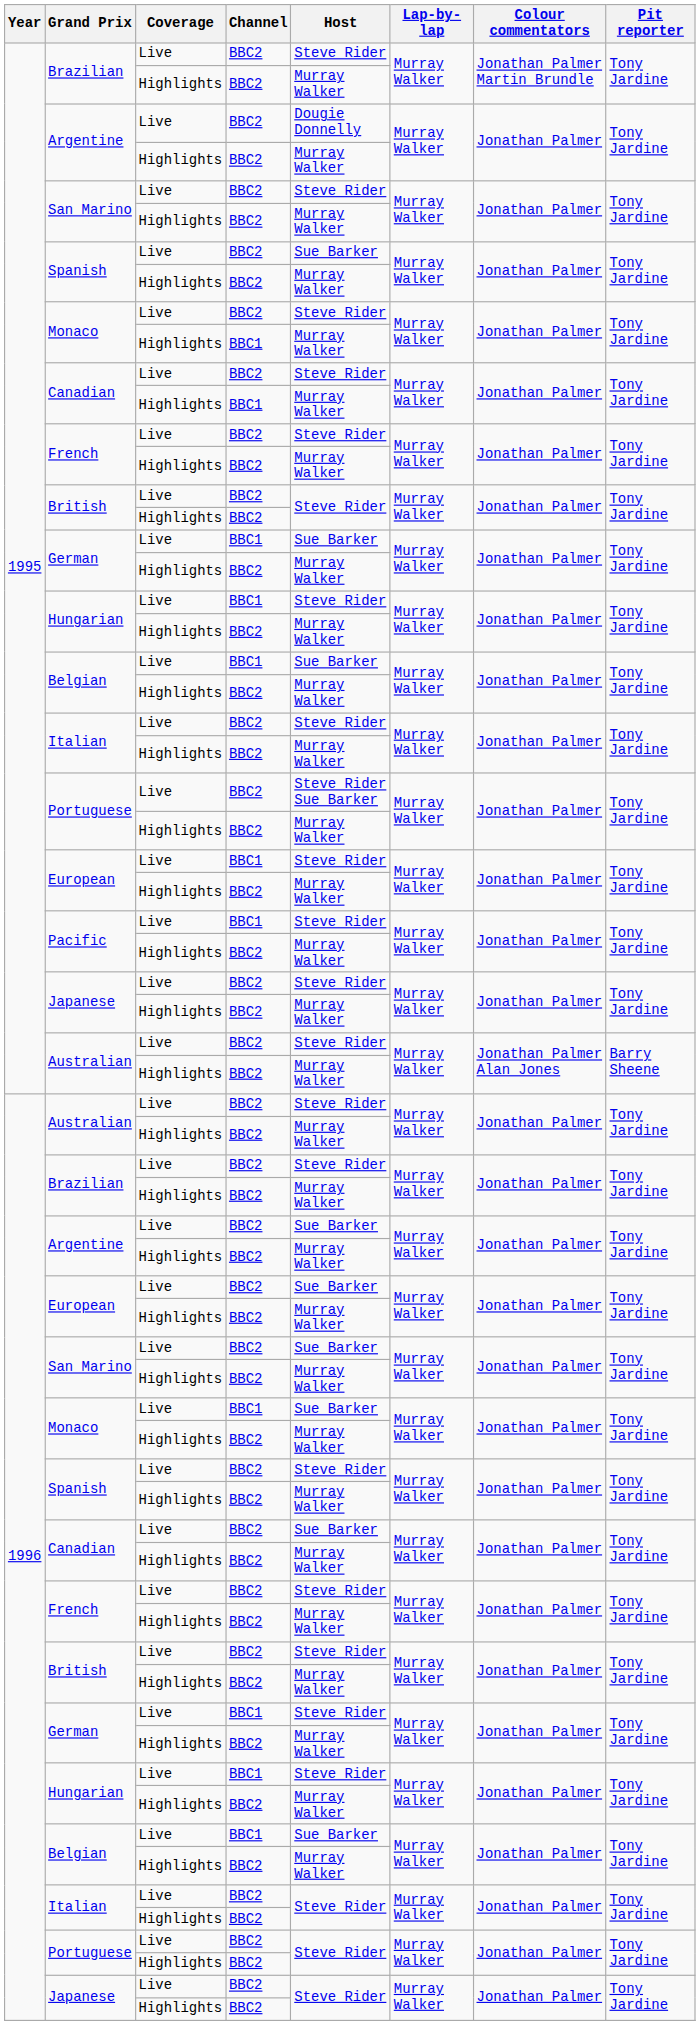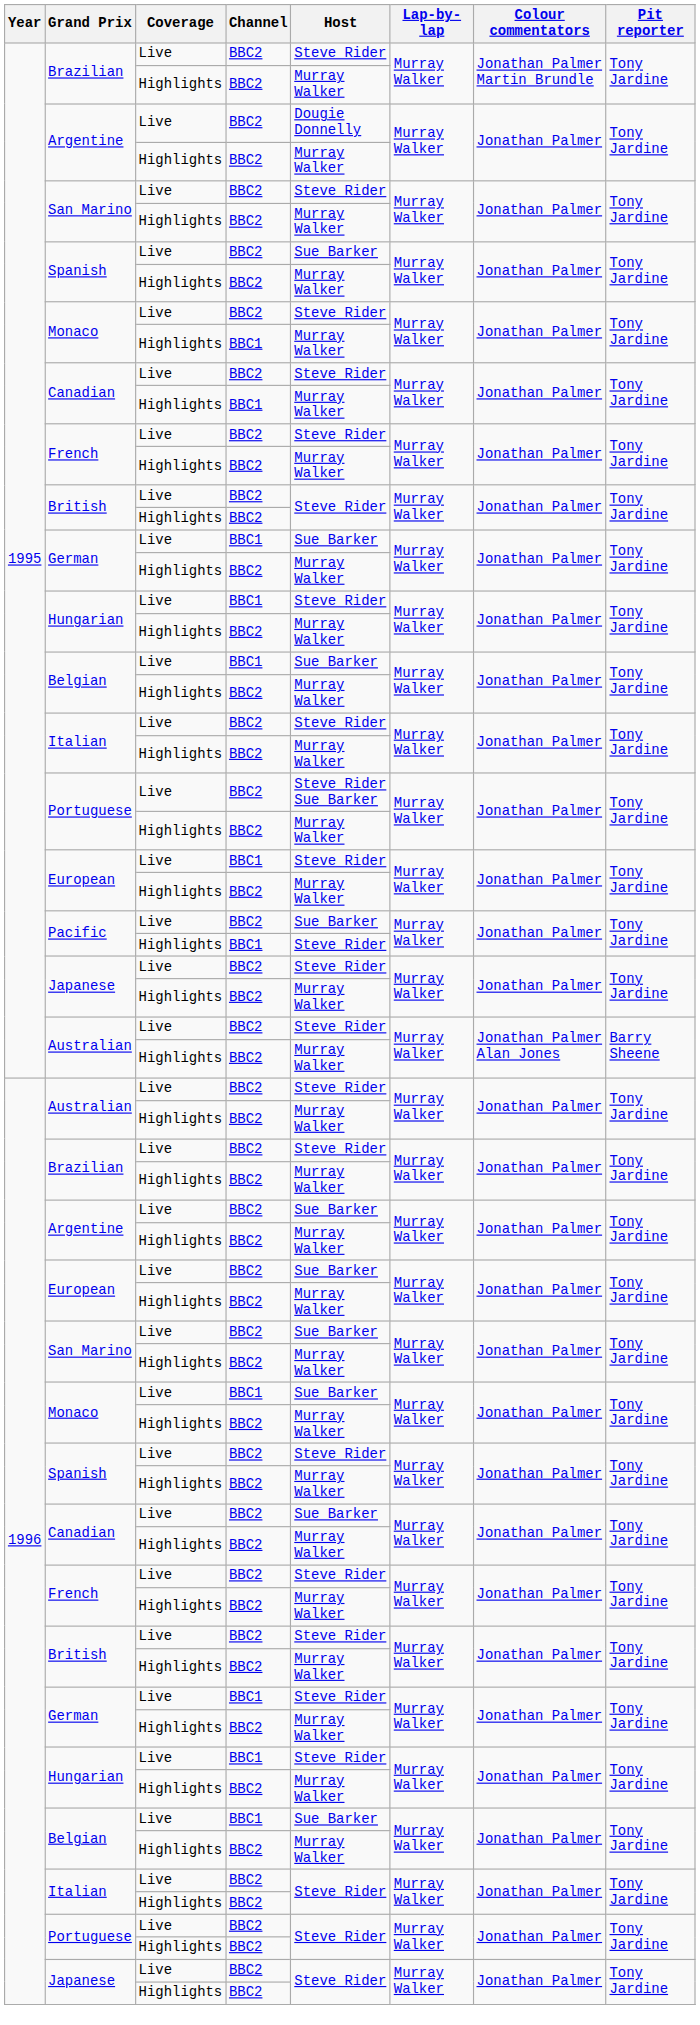Pacific / Live | Channel: BBC1 -> BBC2
Pacific / Live | Host: Steve Rider -> Sue Barker
Pacific / Highlights | Channel: BBC2 -> BBC1
Pacific / Highlights | Host: Murray Walker -> Steve Rider
